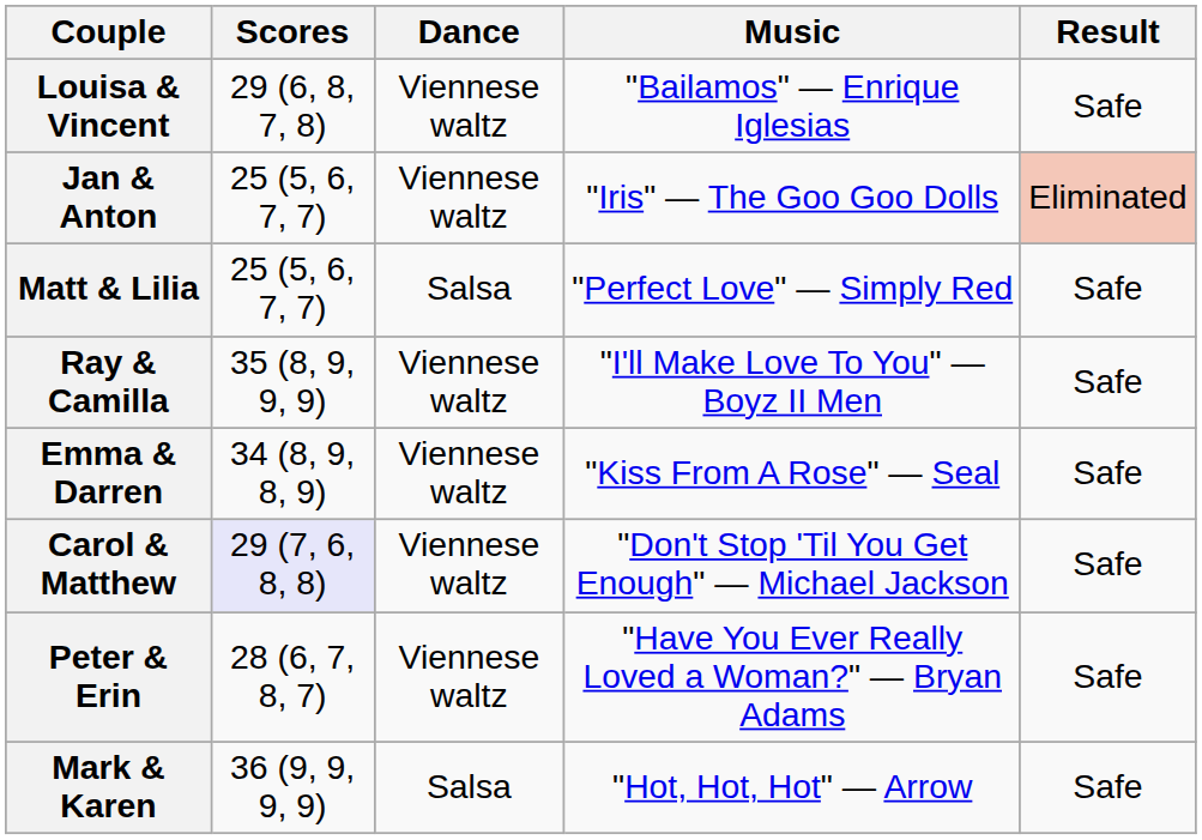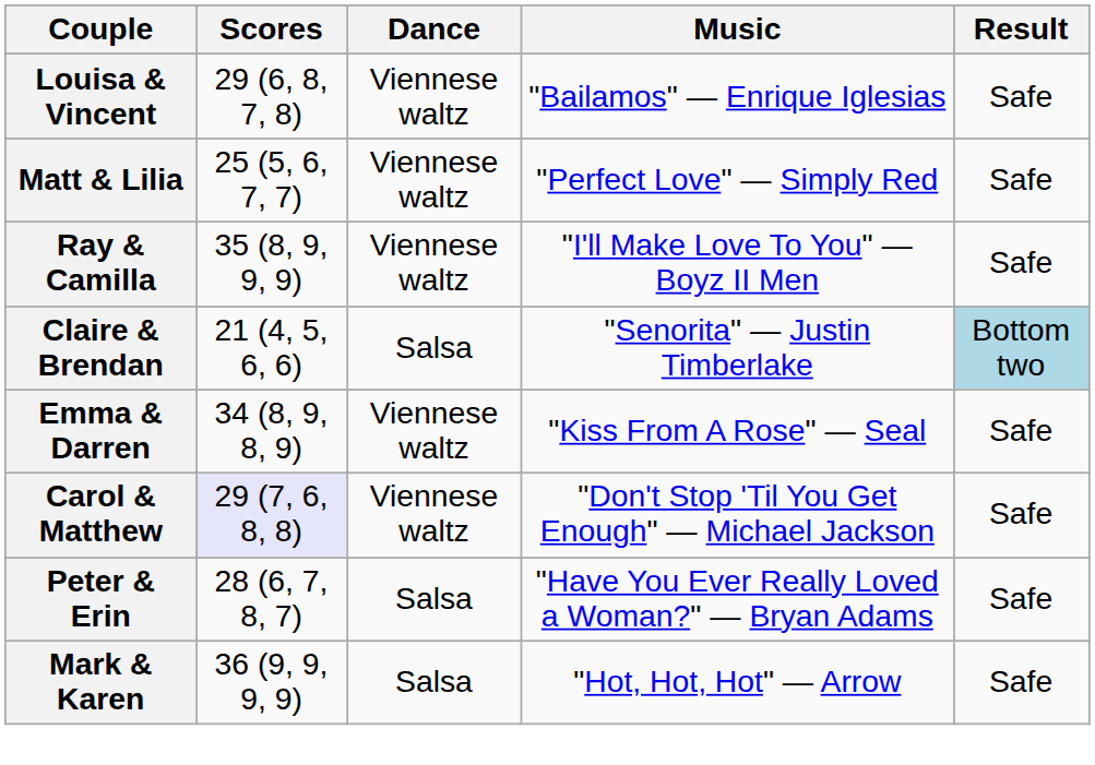- row: Jan & Anton | 25 (5, 6, 7, 7) | Viennese waltz | "Iris" — The Goo Goo Dolls | Eliminated
Matt & Lilia | Dance: Salsa -> Viennese waltz
+ row: Claire & Brendan | 21 (4, 5, 6, 6) | Salsa | "Senorita" — Justin Timberlake | Bottom two
Peter & Erin | Dance: Viennese waltz -> Salsa
